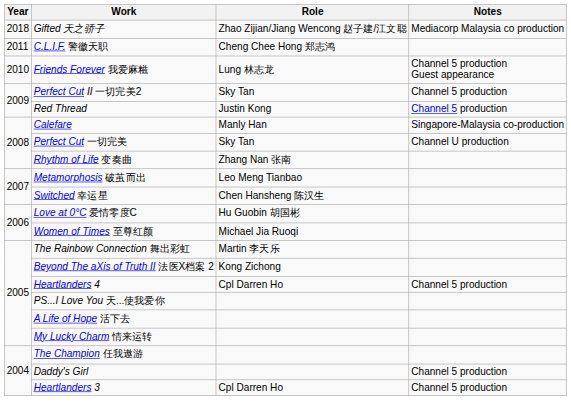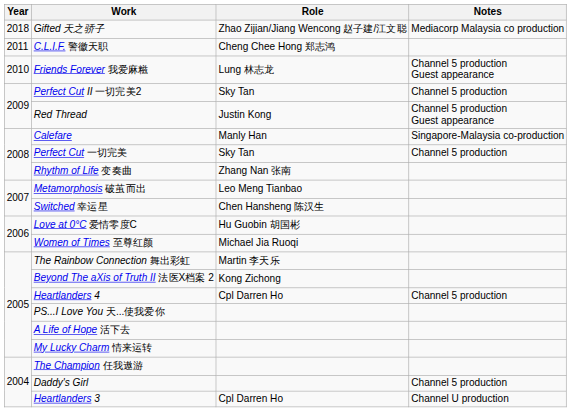Red Thread | Notes: Channel 5 production -> Channel 5 production Guest appearance
Perfect Cut 一切完美 | Notes: Channel U production -> Channel 5 production
Heartlanders 3 | Notes: Channel 5 production -> Channel U production
